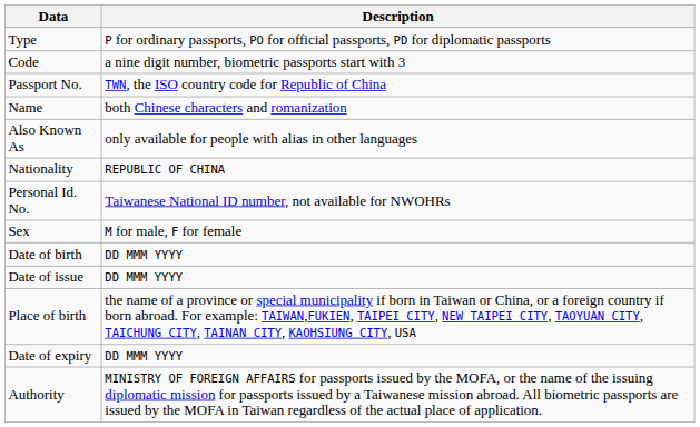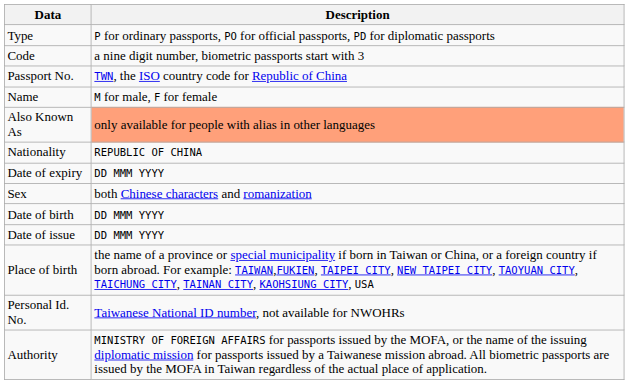Name | Description: both Chinese characters and romanization -> M for male, F for female
Also Known As | Description: no background -> lightsalmon background
rows swapped: Personal Id. No. <-> Date of expiry
Sex | Description: M for male, F for female -> both Chinese characters and romanization
